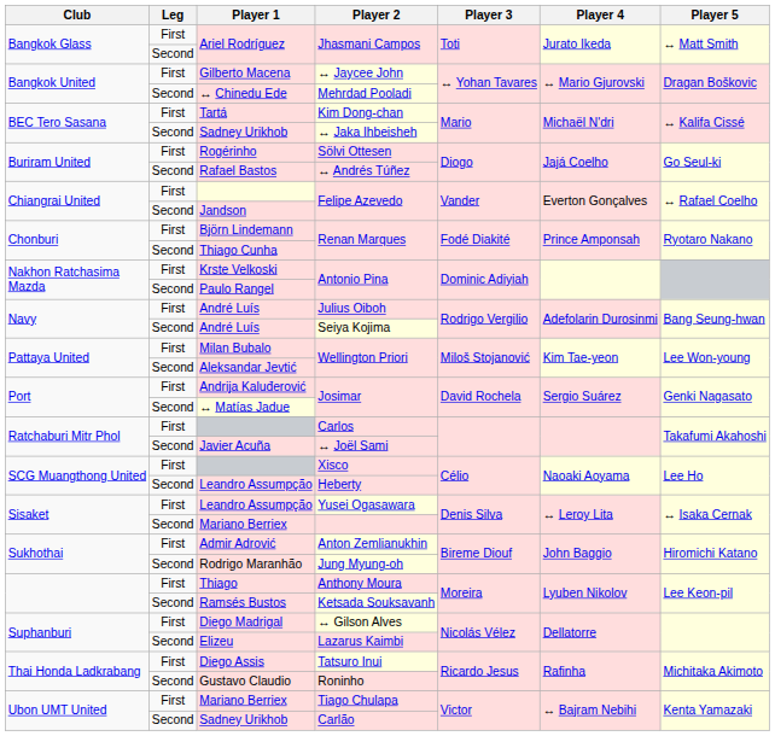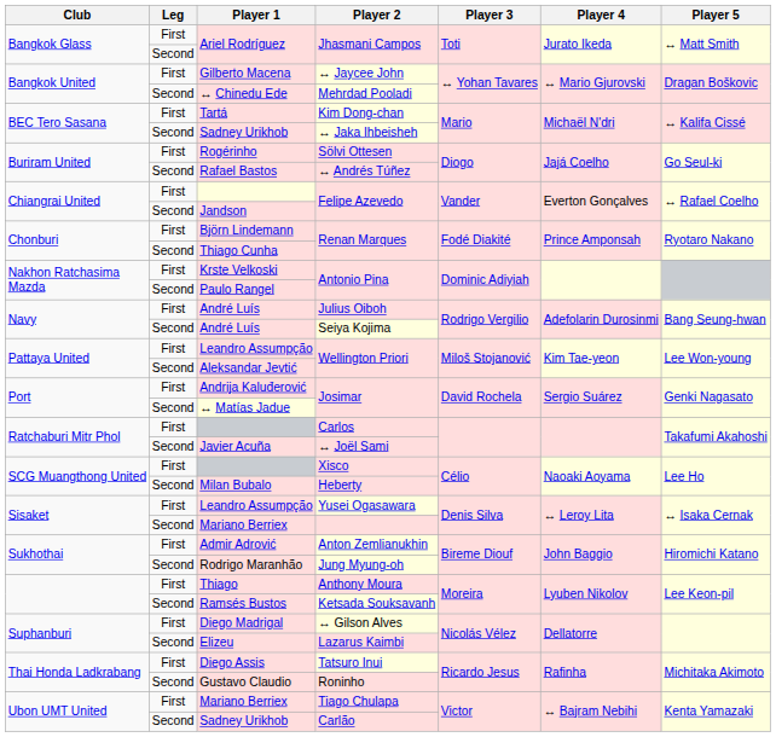First / Wellington Priori | Player 1: Milan Bubalo -> Leandro Assumpção
Heberty | Player 1: Leandro Assumpção -> Milan Bubalo
